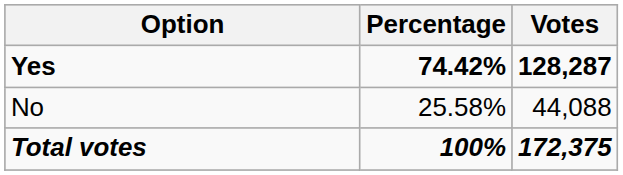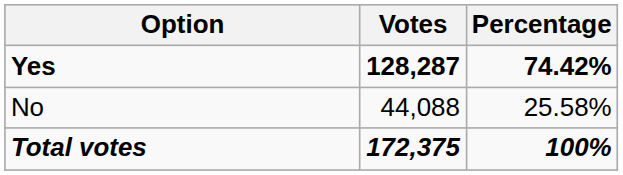columns swapped: Votes <-> Percentage
